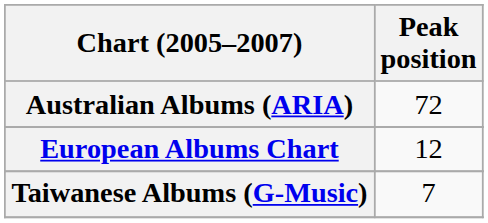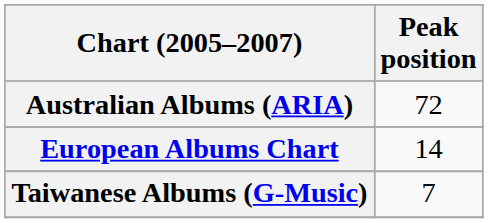European Albums Chart | Peak position: 12 -> 14
